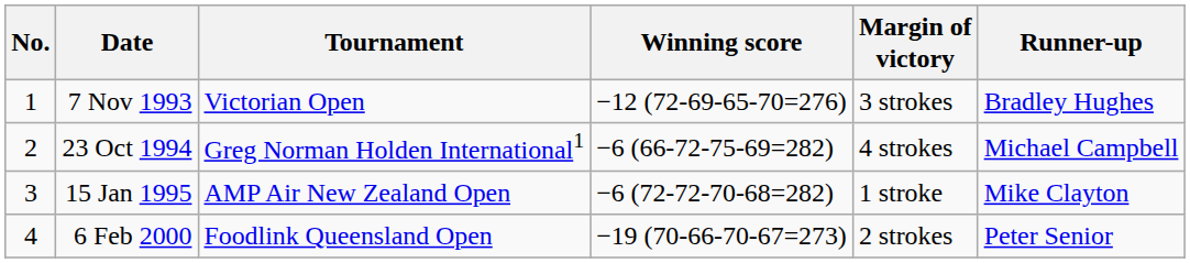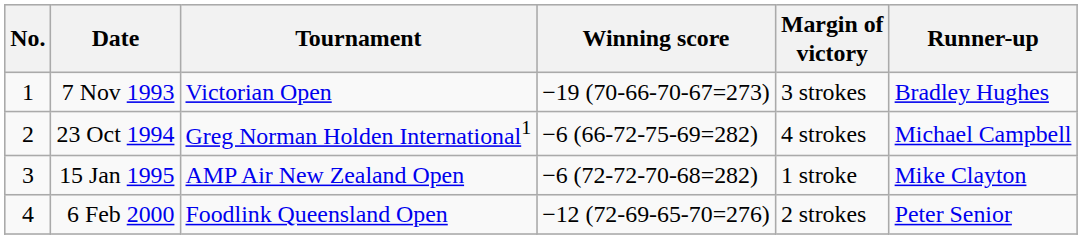7 Nov 1993 | Winning score: −12 (72-69-65-70=276) -> −19 (70-66-70-67=273)
6 Feb 2000 | Winning score: −19 (70-66-70-67=273) -> −12 (72-69-65-70=276)
